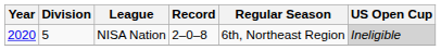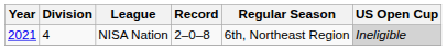NISA Nation | Year: 2020 -> 2021
NISA Nation | Division: 5 -> 4
